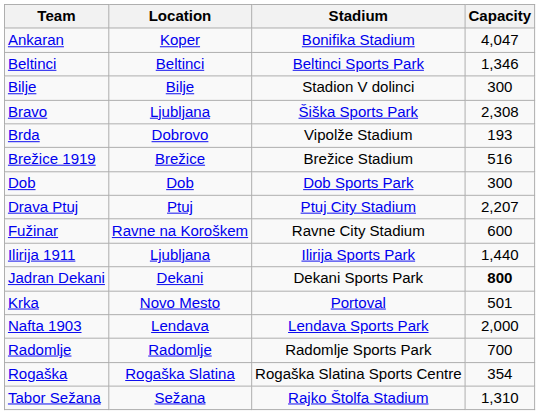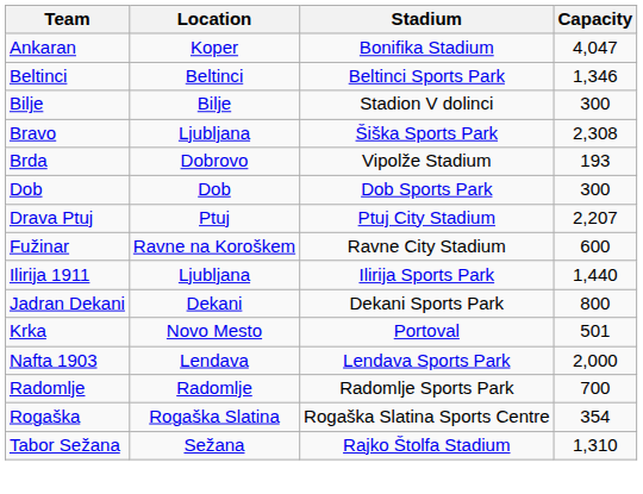- row: Brežice 1919 | Brežice | Brežice Stadium | 516
Jadran Dekani | Capacity: bold -> normal
